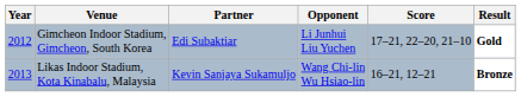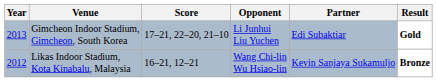columns swapped: Partner <-> Score
Gimcheon Indoor Stadium, Gimcheon, South Korea | Year: 2012 -> 2013
Likas Indoor Stadium, Kota Kinabalu, Malaysia | Year: 2013 -> 2012
